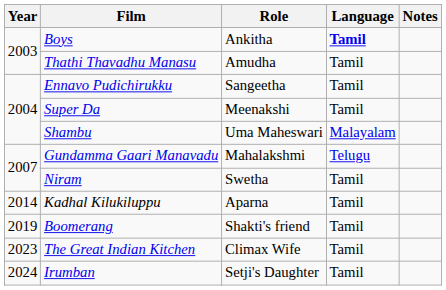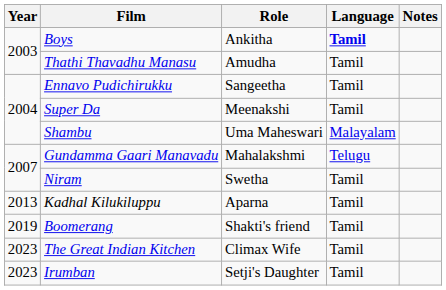Kadhal Kilukiluppu | Year: 2014 -> 2013
Irumban | Year: 2024 -> 2023
